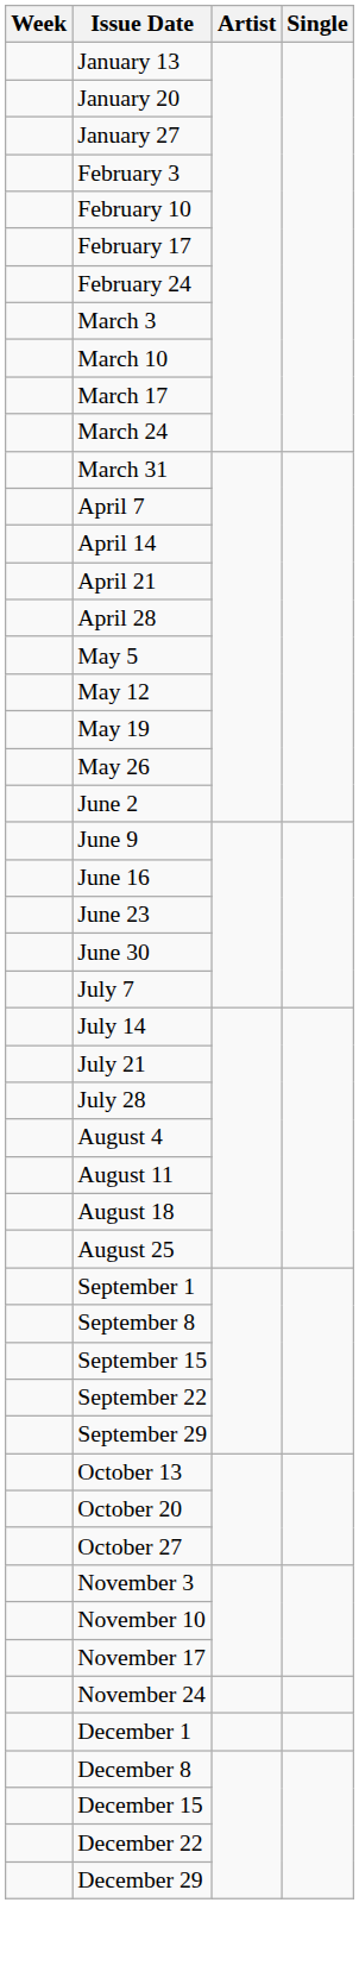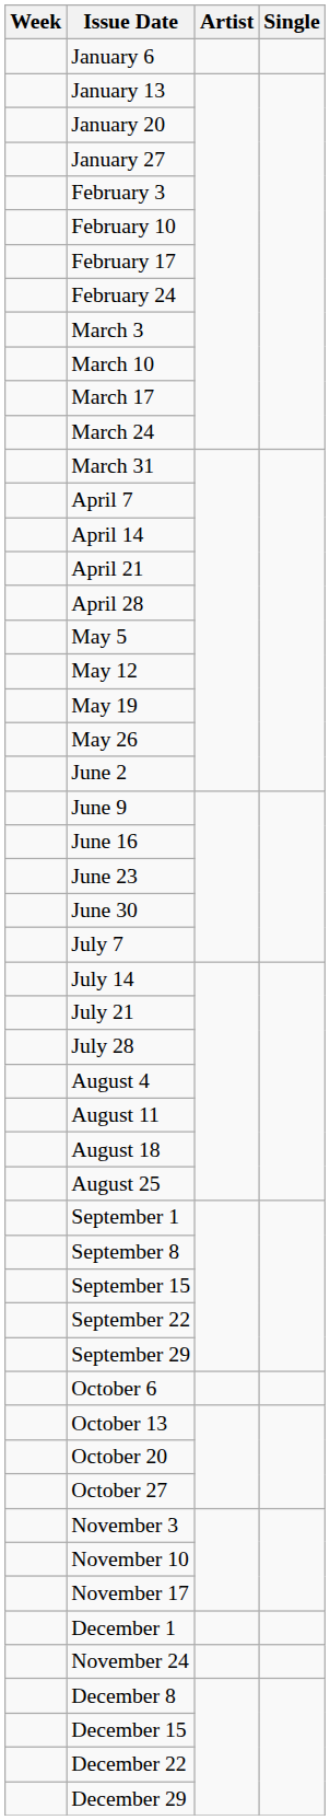+ row: January 6
+ row: October 6
rows swapped: November 24 <-> December 1
